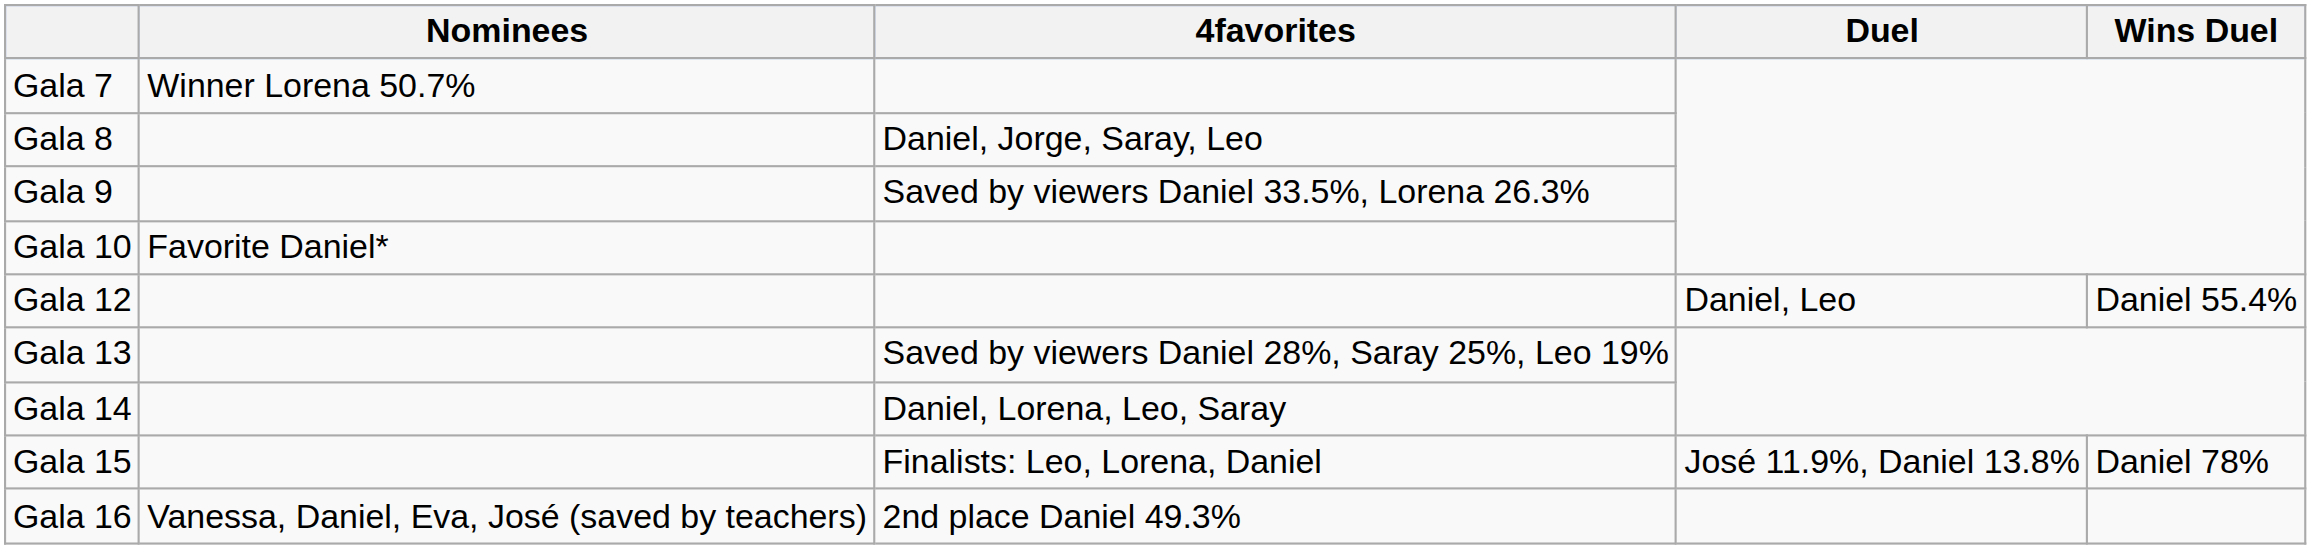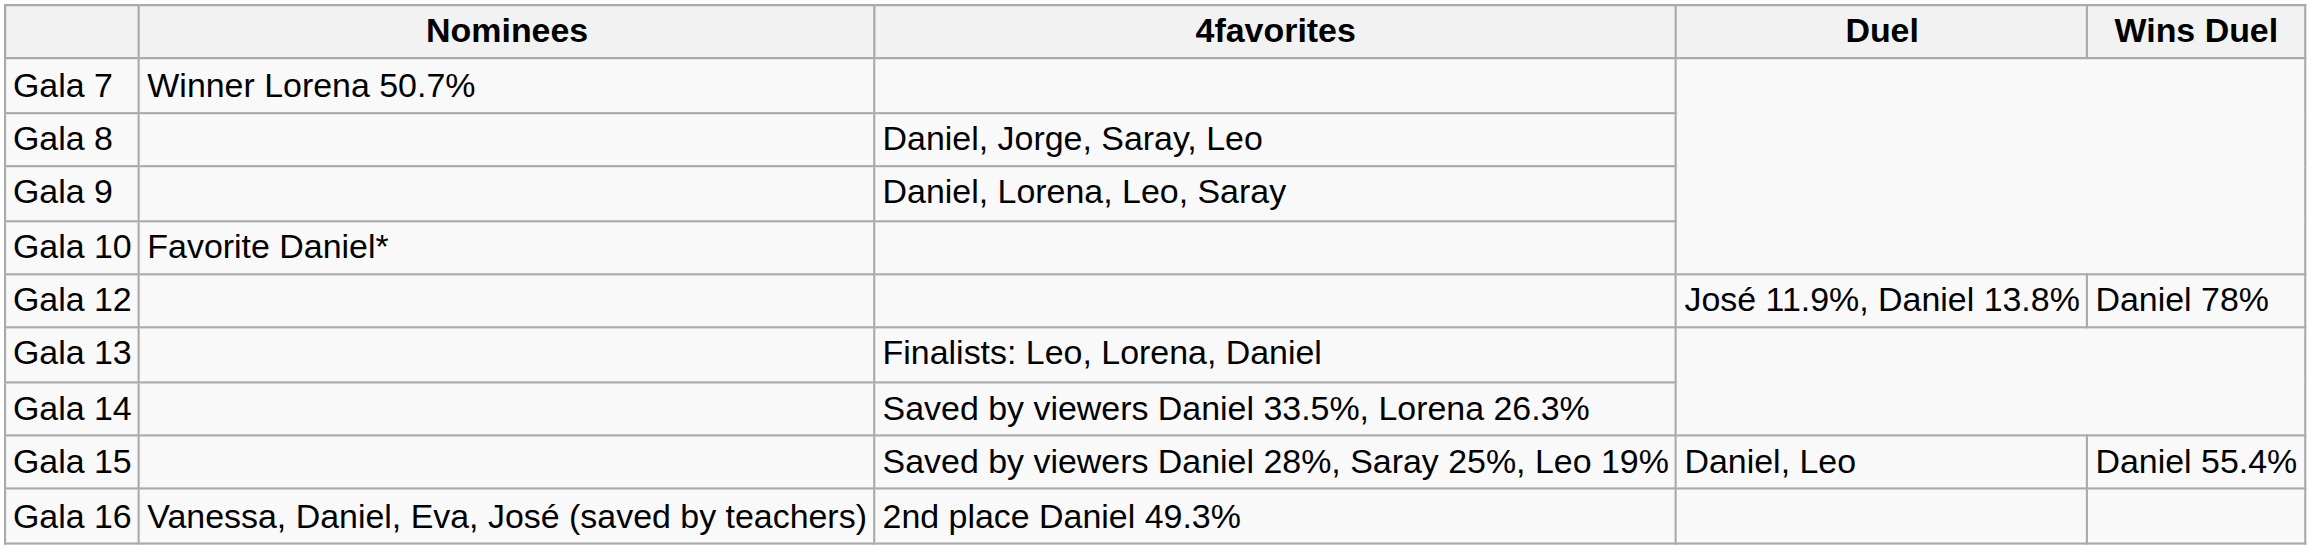Gala 9 | 4favorites: Saved by viewers Daniel 33.5%, Lorena 26.3% -> Daniel, Lorena, Leo, Saray
Gala 12 | Duel: Daniel, Leo -> José 11.9%, Daniel 13.8%
Gala 12 | Wins Duel: Daniel 55.4% -> Daniel 78%
Gala 13 | 4favorites: Saved by viewers Daniel 28%, Saray 25%, Leo 19% -> Finalists: Leo, Lorena, Daniel
Gala 14 | 4favorites: Daniel, Lorena, Leo, Saray -> Saved by viewers Daniel 33.5%, Lorena 26.3%
Gala 15 | 4favorites: Finalists: Leo, Lorena, Daniel -> Saved by viewers Daniel 28%, Saray 25%, Leo 19%
Gala 15 | Duel: José 11.9%, Daniel 13.8% -> Daniel, Leo
Gala 15 | Wins Duel: Daniel 78% -> Daniel 55.4%
